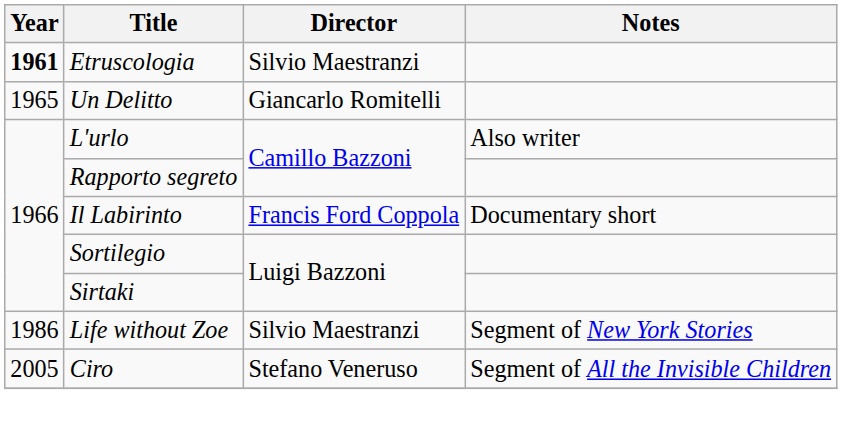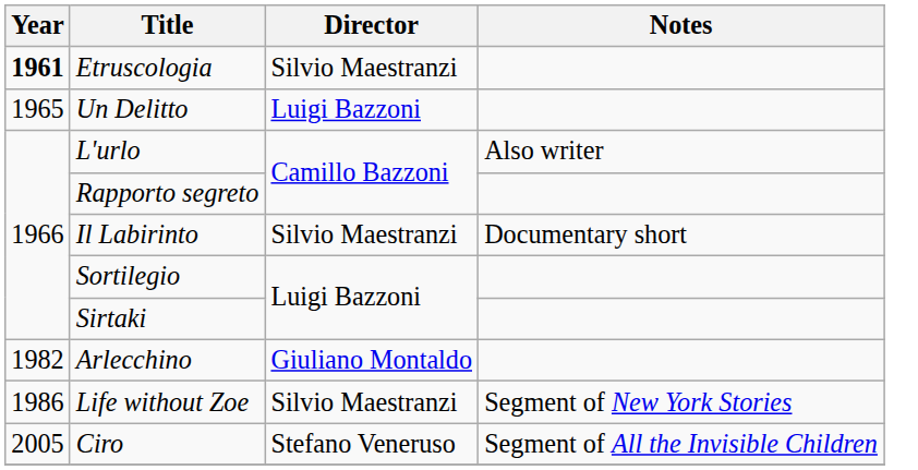Un Delitto | Director: Giancarlo Romitelli -> Luigi Bazzoni
Il Labirinto | Director: Francis Ford Coppola -> Silvio Maestranzi
+ row: 1982 | Arlecchino | Giuliano Montaldo
